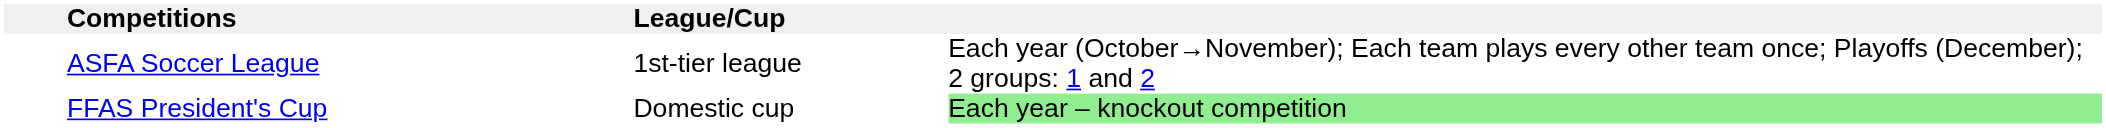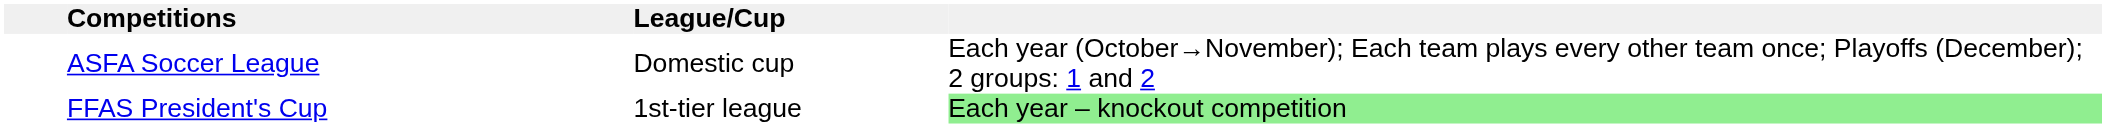ASFA Soccer League | League/Cup: 1st-tier league -> Domestic cup
FFAS President's Cup | League/Cup: Domestic cup -> 1st-tier league
